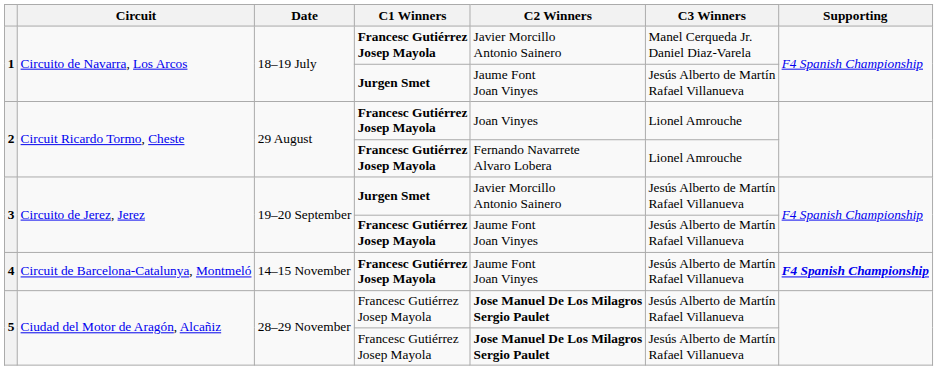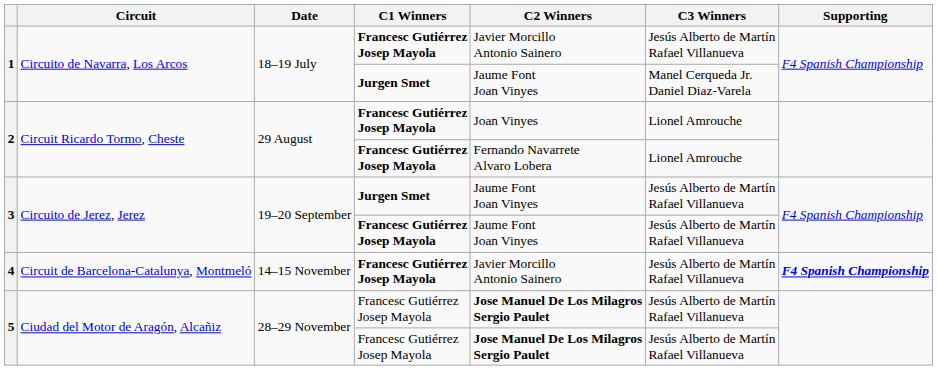1 / Francesc Gutiérrez Josep Mayola | C3 Winners: Manel Cerqueda Jr. Daniel Diaz-Varela -> Jesús Alberto de Martín Rafael Villanueva
1 / Jurgen Smet | C3 Winners: Jesús Alberto de Martín Rafael Villanueva -> Manel Cerqueda Jr. Daniel Diaz-Varela
3 / Jurgen Smet | C2 Winners: Javier Morcillo Antonio Sainero -> Jaume Font Joan Vinyes
4 | C2 Winners: Jaume Font Joan Vinyes -> Javier Morcillo Antonio Sainero
